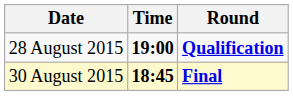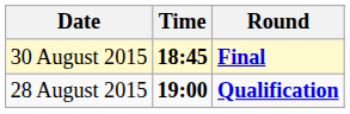rows swapped: 28 August 2015 <-> 30 August 2015
